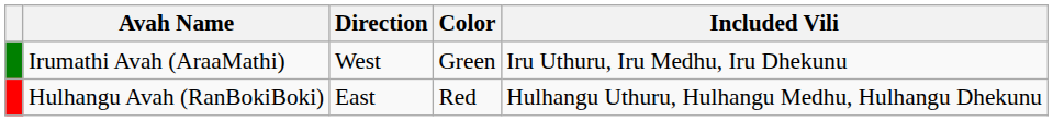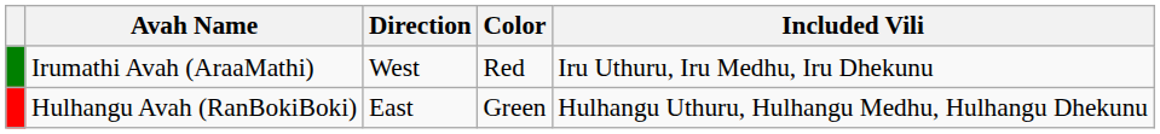Irumathi Avah (AraaMathi) | Color: Green -> Red
Hulhangu Avah (RanBokiBoki) | Color: Red -> Green
